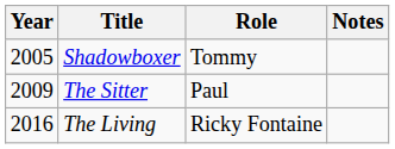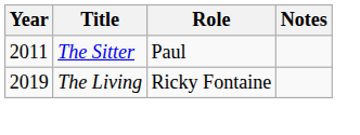- row: 2005 | Shadowboxer | Tommy
The Sitter | Year: 2009 -> 2011
The Living | Year: 2016 -> 2019
